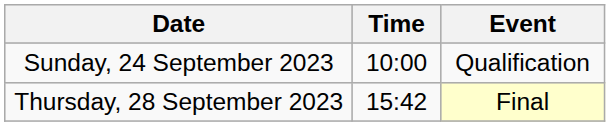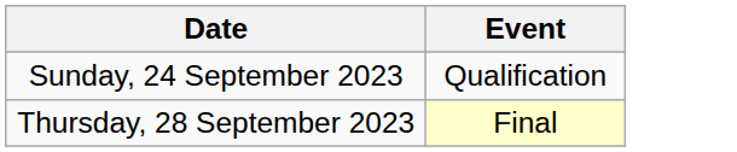- column: Time | 10:00 | 15:42
